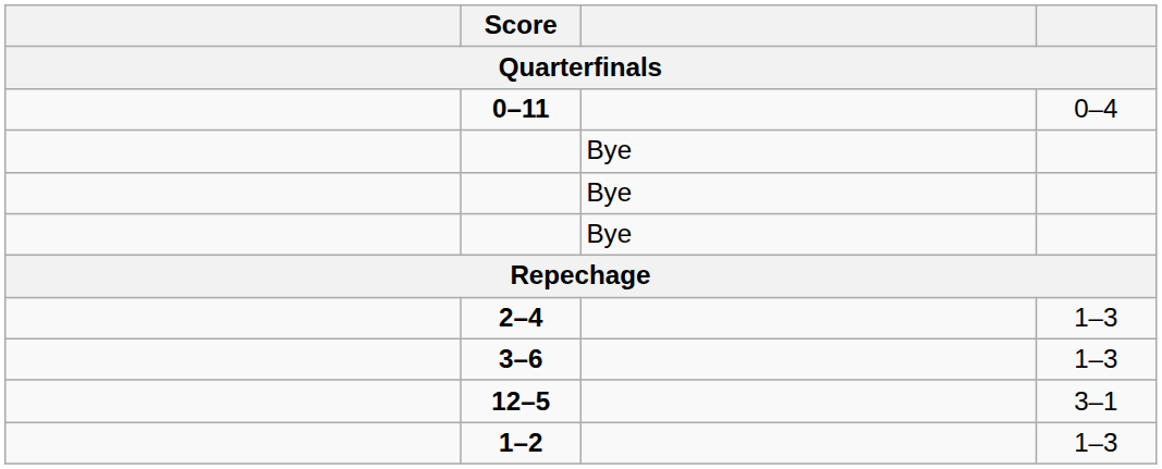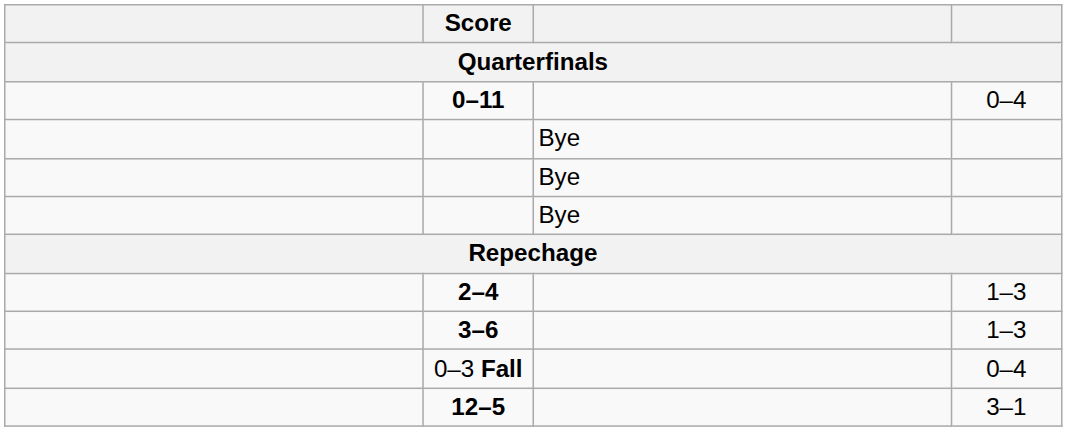+ row: 0–3 Fall | 0–4
- row: 1–2 | 1–3
